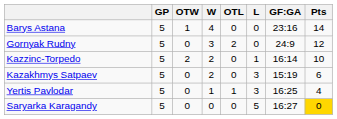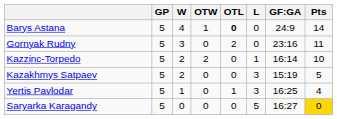columns swapped: W <-> OTW
Barys Astana | OTL: normal -> bold
Barys Astana | GF:GA: 23:16 -> 24:9
Gornyak Rudny | GF:GA: 24:9 -> 23:16
Gornyak Rudny | Pts: 12 -> 11
Kazakhmys Satpaev | Pts: 6 -> 5
